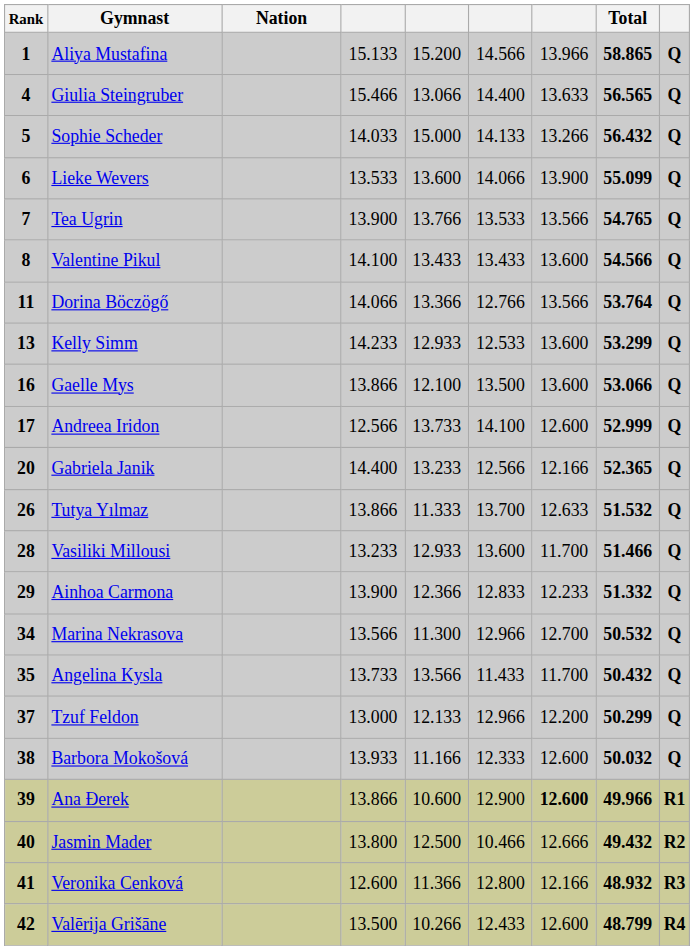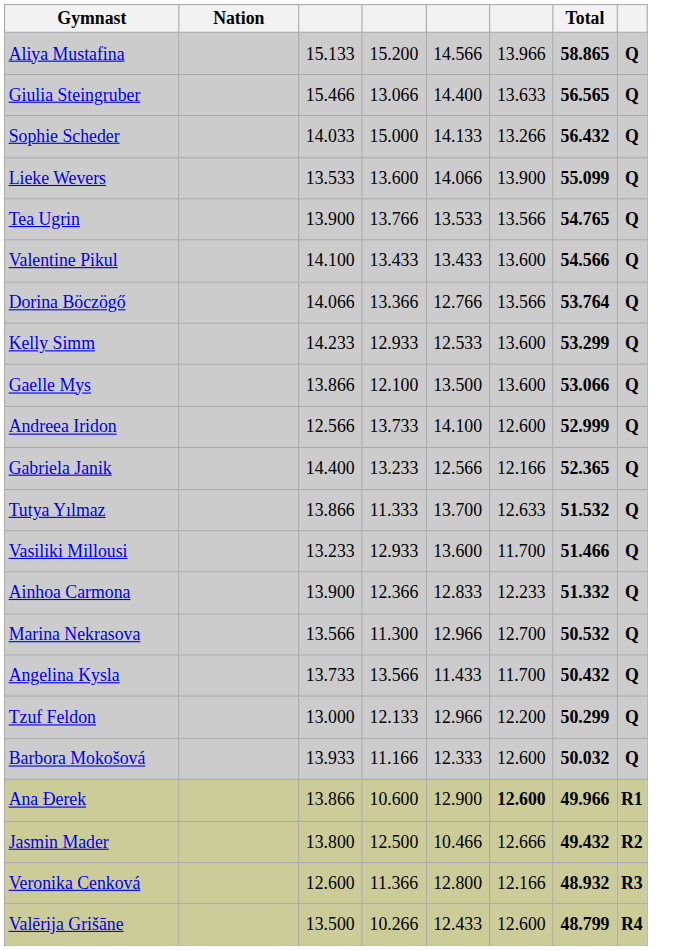- column: Rank | 1 | 4 | 5 | 6 | 7 | 8 | 11 | 13 | 16 | 17 | 20 | 26 | 28 | 29 | 34 | 35 | 37 | 38 | 39 | 40 | 41 | 42
